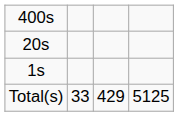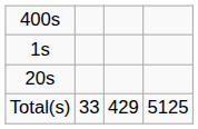rows swapped: 20s <-> 1s
